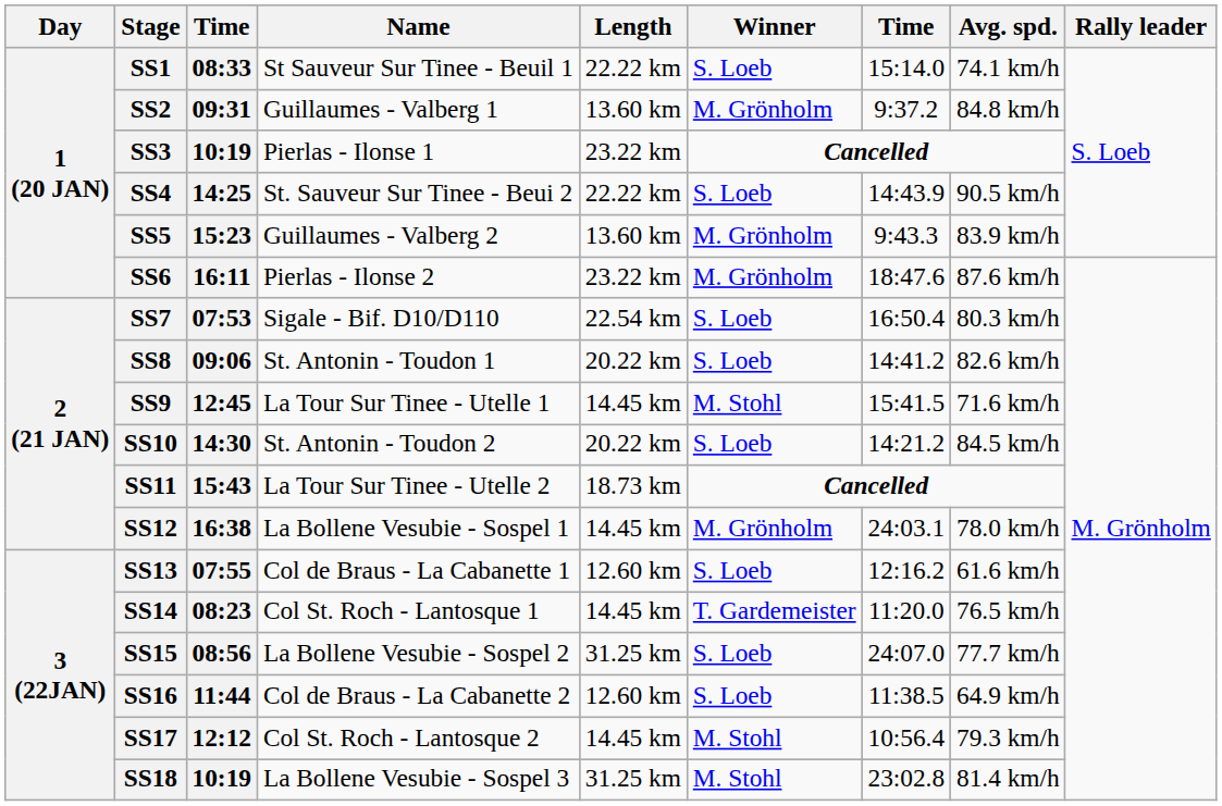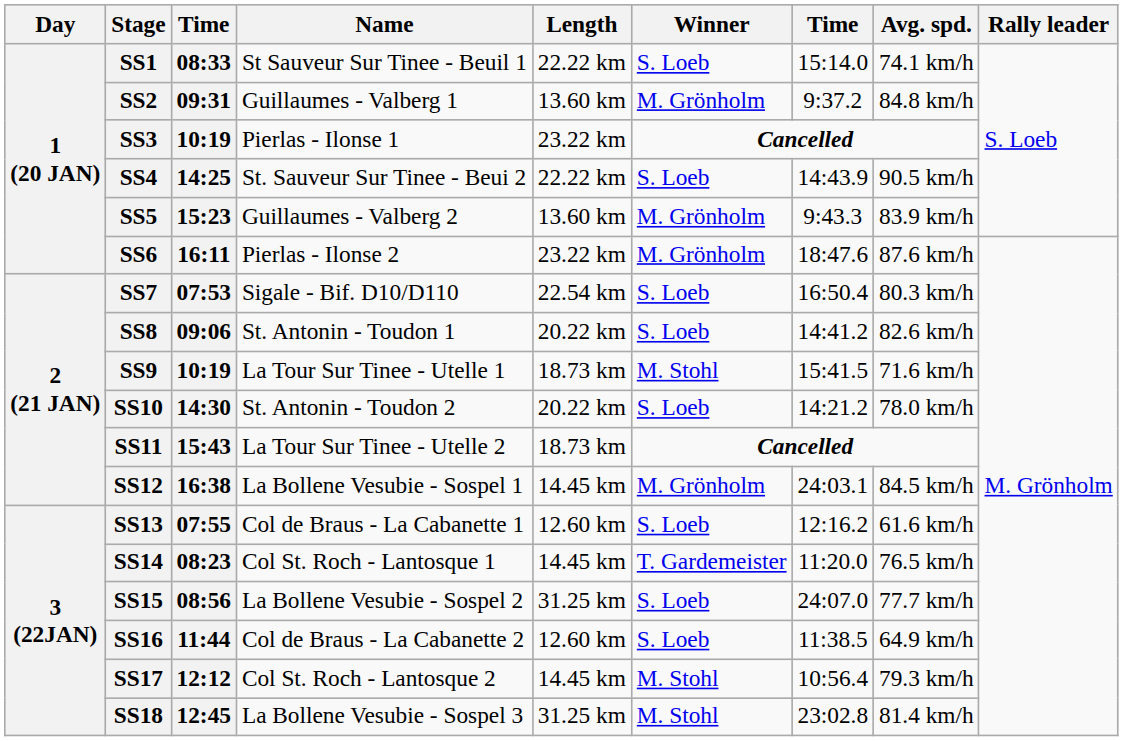SS9 | column 3: 12:45 -> 10:19
SS9 | Length: 14.45 km -> 18.73 km
SS10 | Avg. spd.: 84.5 km/h -> 78.0 km/h
SS12 | Avg. spd.: 78.0 km/h -> 84.5 km/h
SS18 | column 3: 10:19 -> 12:45
